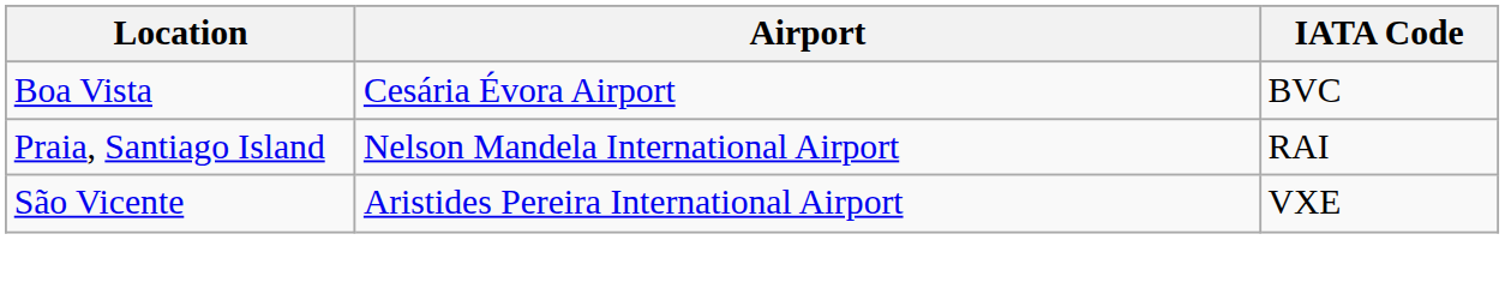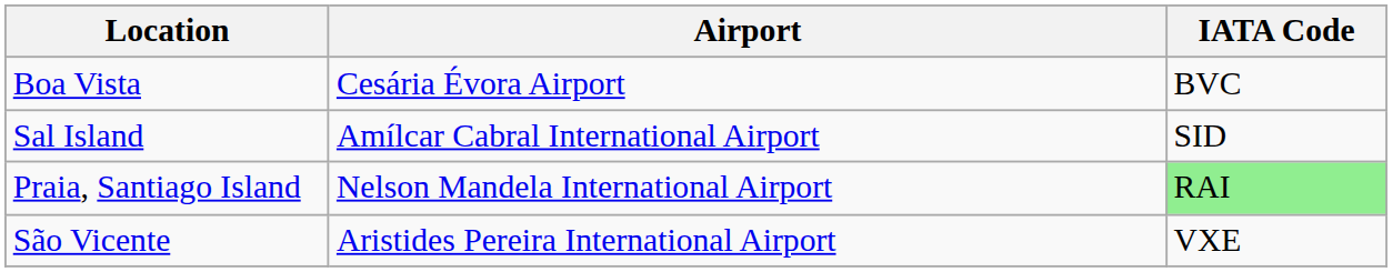+ row: Sal Island | Amílcar Cabral International Airport | SID
Praia, Santiago Island | IATA Code: no background -> lightgreen background
